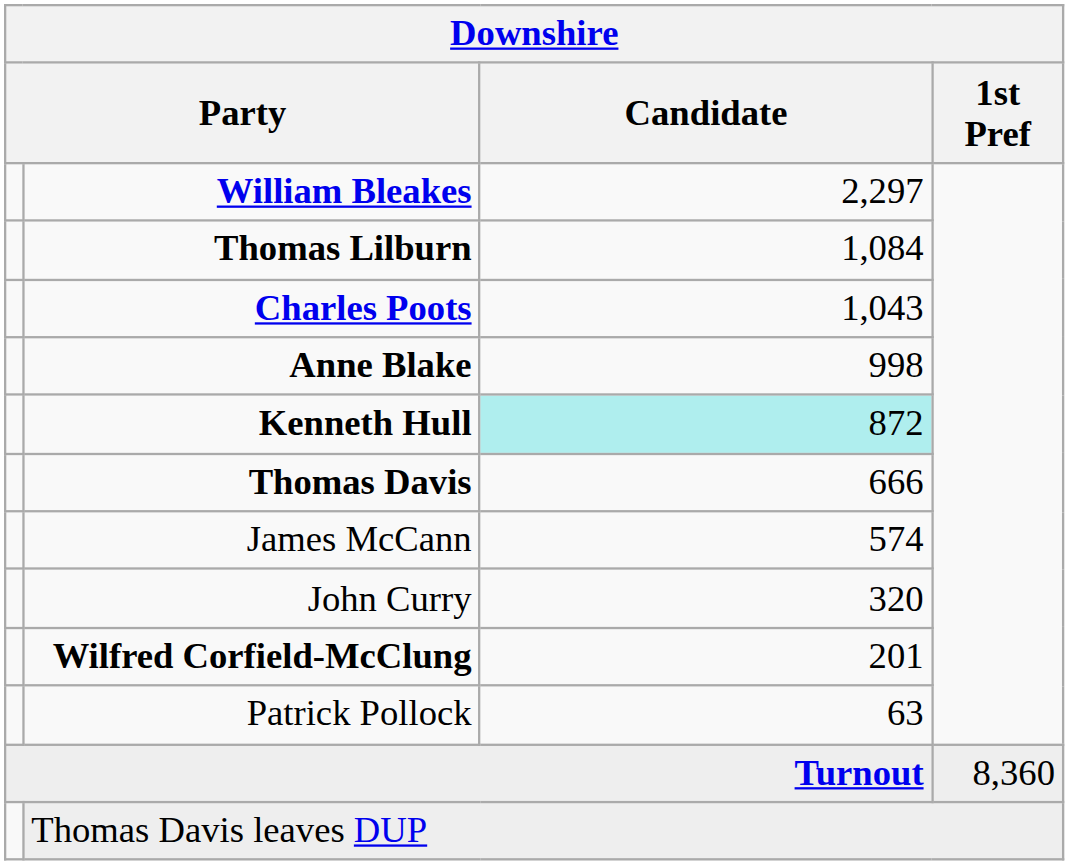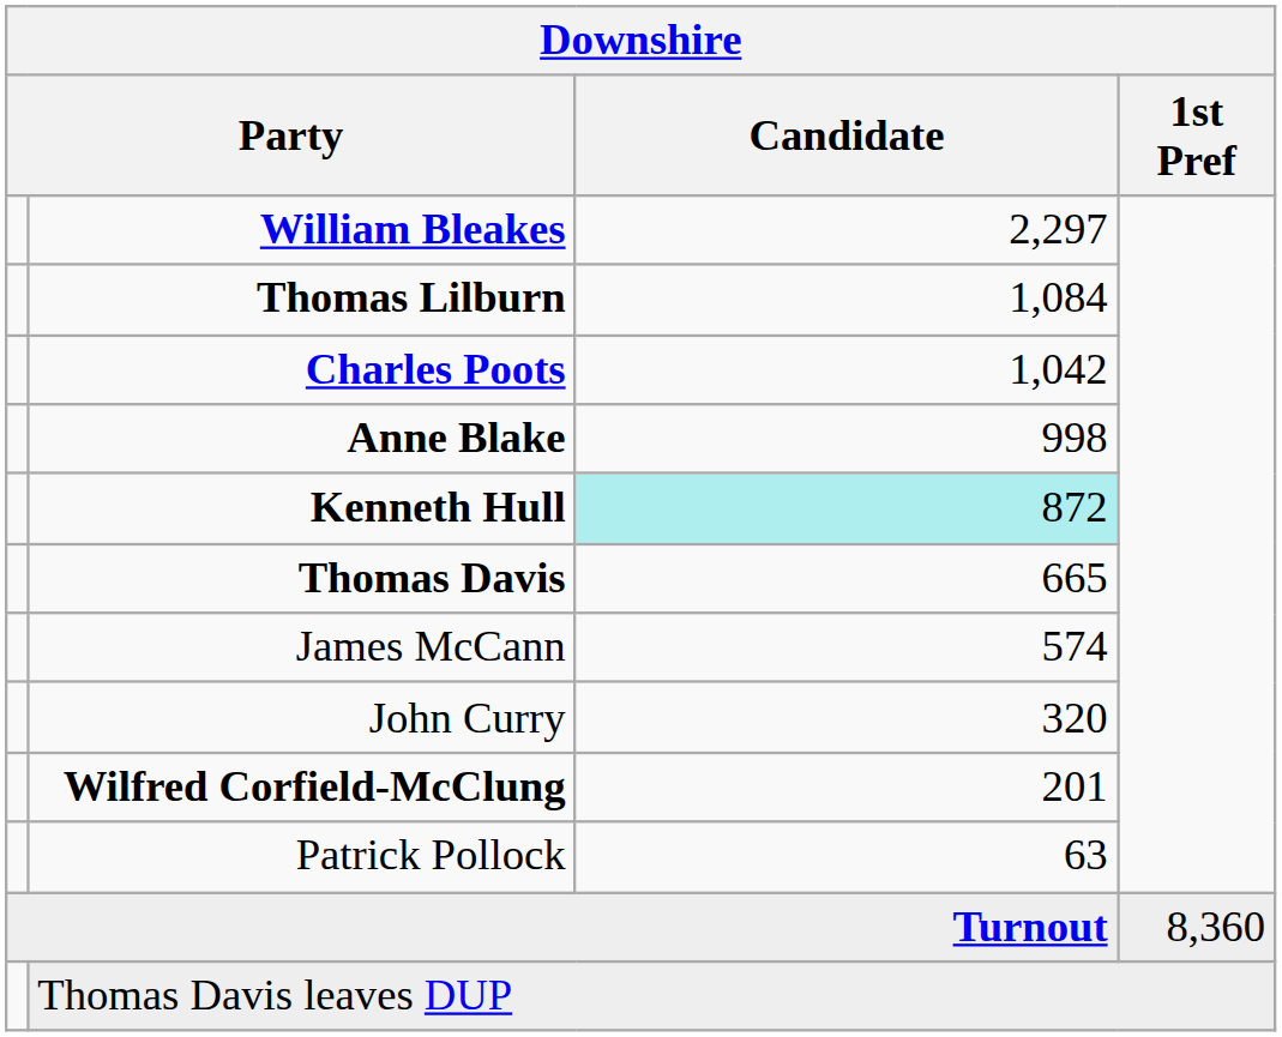Charles Poots | Downshire / Candidate: 1,043 -> 1,042
Thomas Davis | Downshire / Candidate: 666 -> 665
